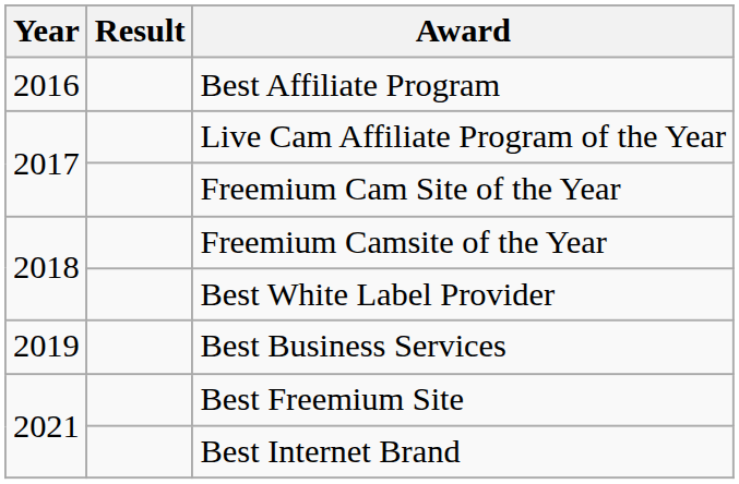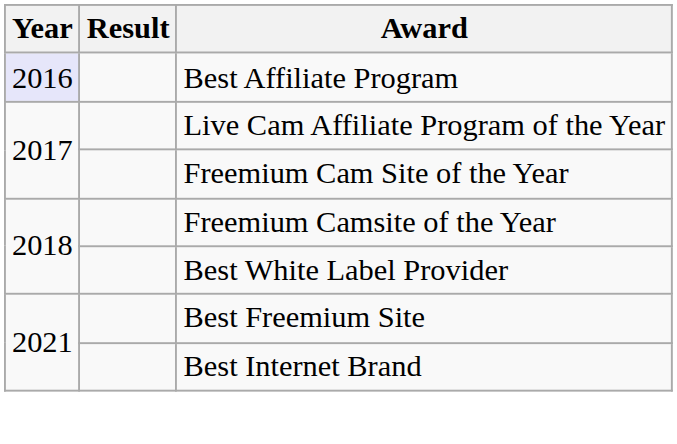Best Affiliate Program | Year: no background -> lavender background
- row: 2019 | Best Business Services
